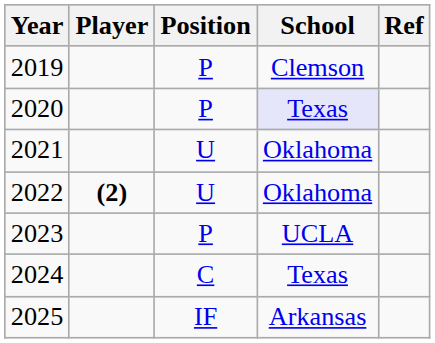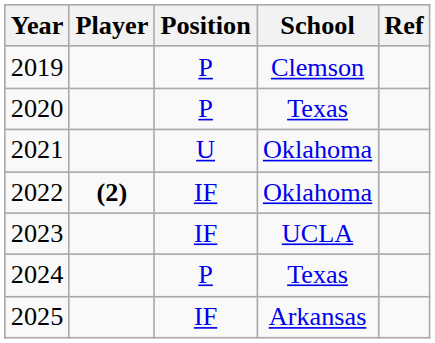2020 | School: lavender background -> no background
2022 | Position: U -> IF
2023 | Position: P -> IF
2024 | Position: C -> P
